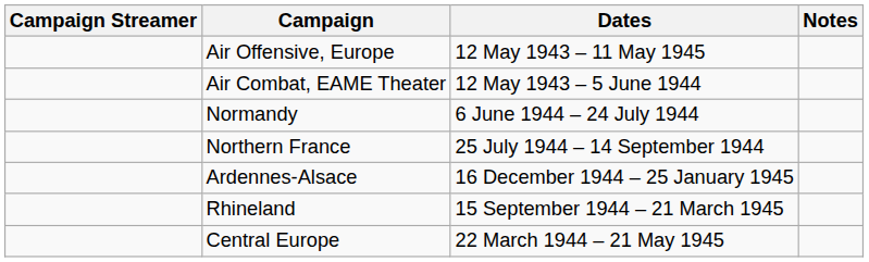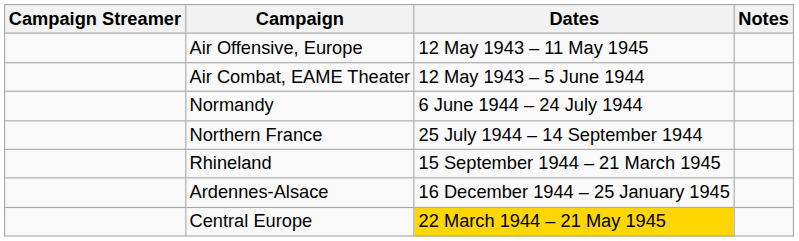rows swapped: Rhineland <-> Ardennes-Alsace
Central Europe | Dates: no background -> gold background
